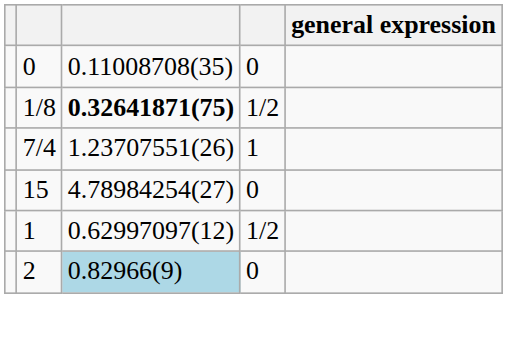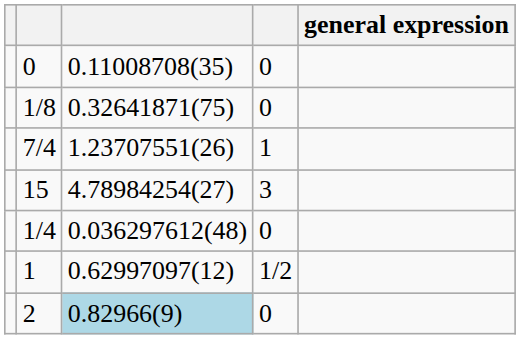1/8 | column 3: bold -> normal
1/8 | column 4: 1/2 -> 0
15 | column 4: 0 -> 3
+ row: 1/4 | 0.036297612(48) | 0
